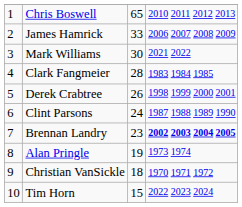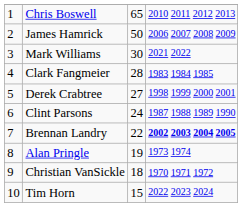James Hamrick | column 3: 33 -> 50
Derek Crabtree | column 3: 26 -> 27
Brennan Landry | column 3: 23 -> 22
